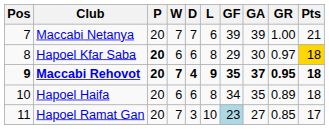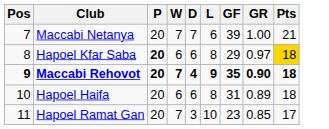- column: GA | 39 | 30 | 37 | 35 | 27
Maccabi Rehovot | GR: 0.95 -> 0.90
Hapoel Haifa | GF: 34 -> 31
Hapoel Ramat Gan | GF: lightblue background -> no background
